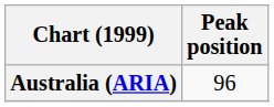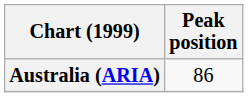Australia (ARIA) | Peak position: 96 -> 86
